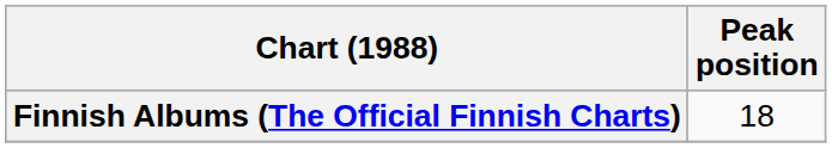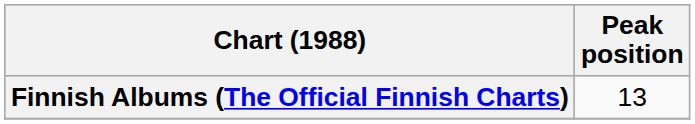Finnish Albums (The Official Finnish Charts) | Peak position: 18 -> 13
